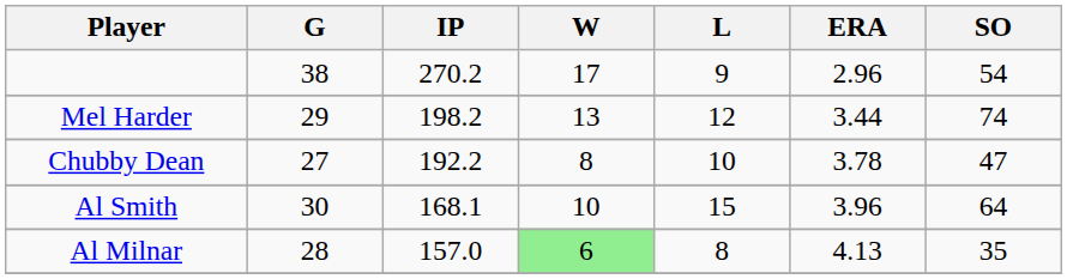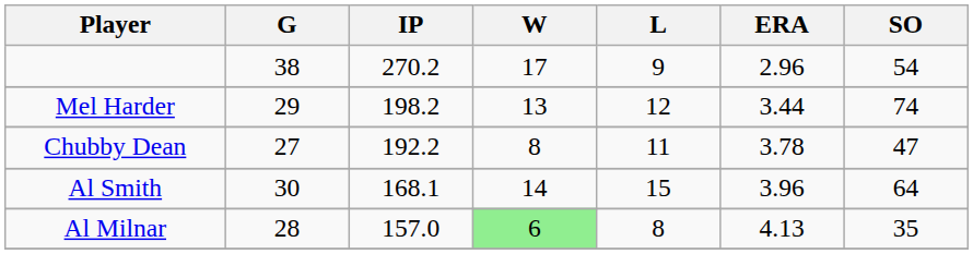Chubby Dean | L: 10 -> 11
Al Smith | W: 10 -> 14
